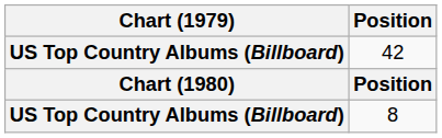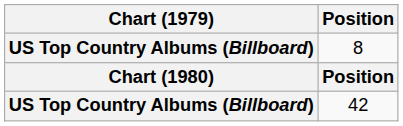rows swapped: 42 <-> 8
